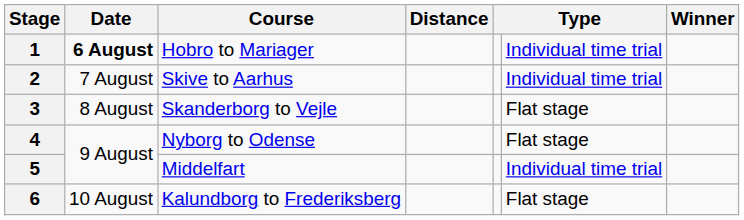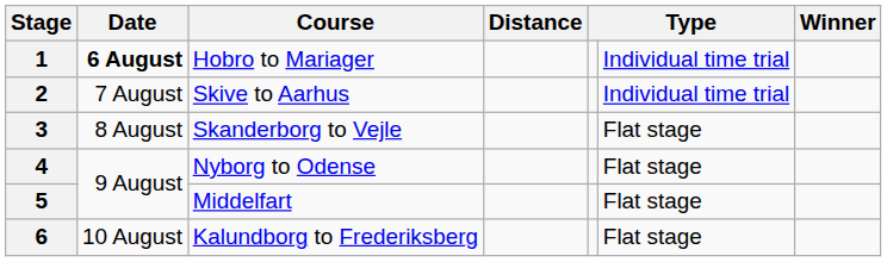5 | column 6: Individual time trial -> Flat stage
